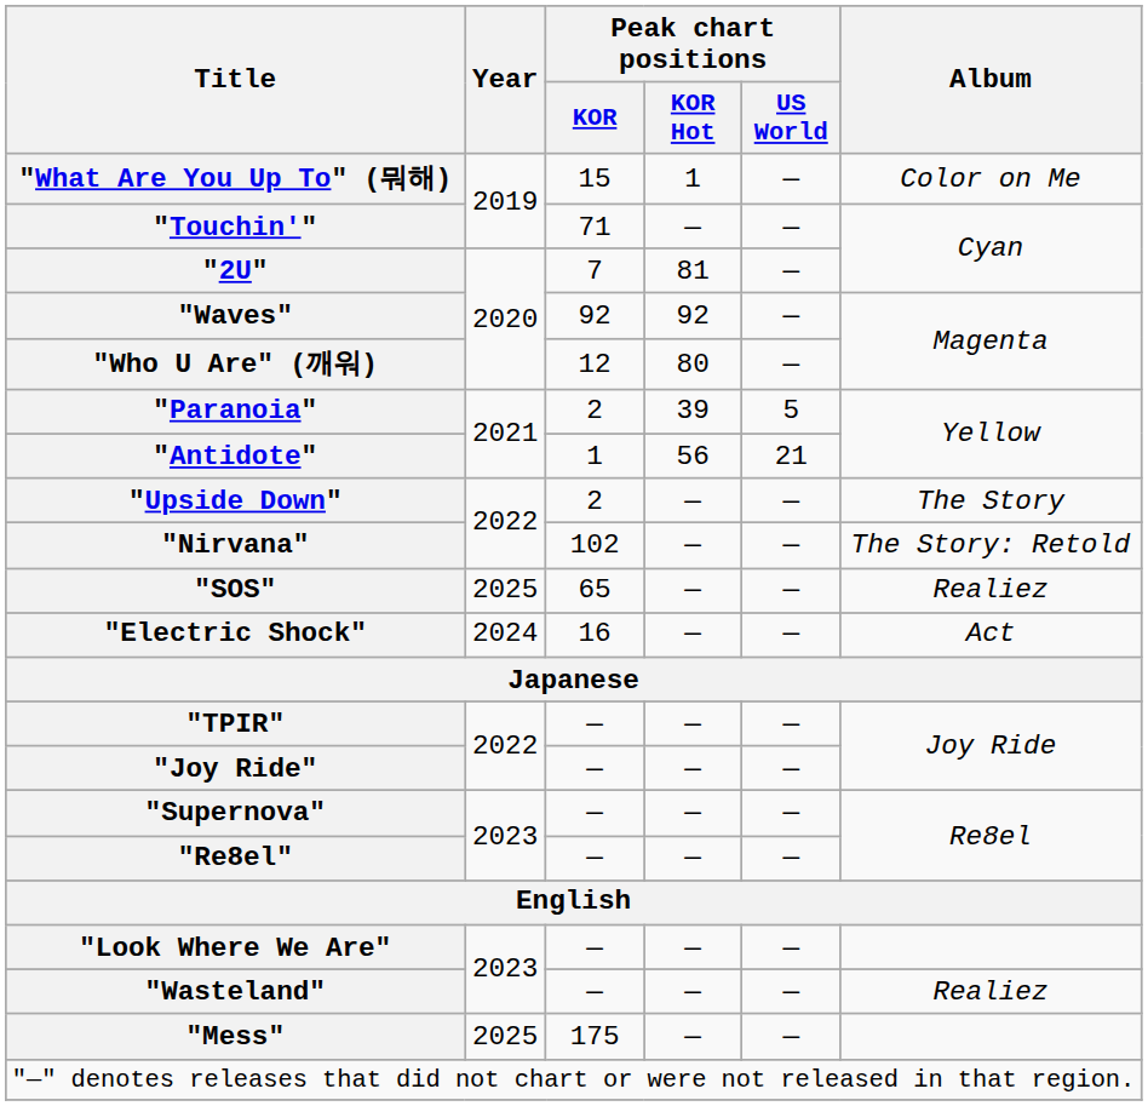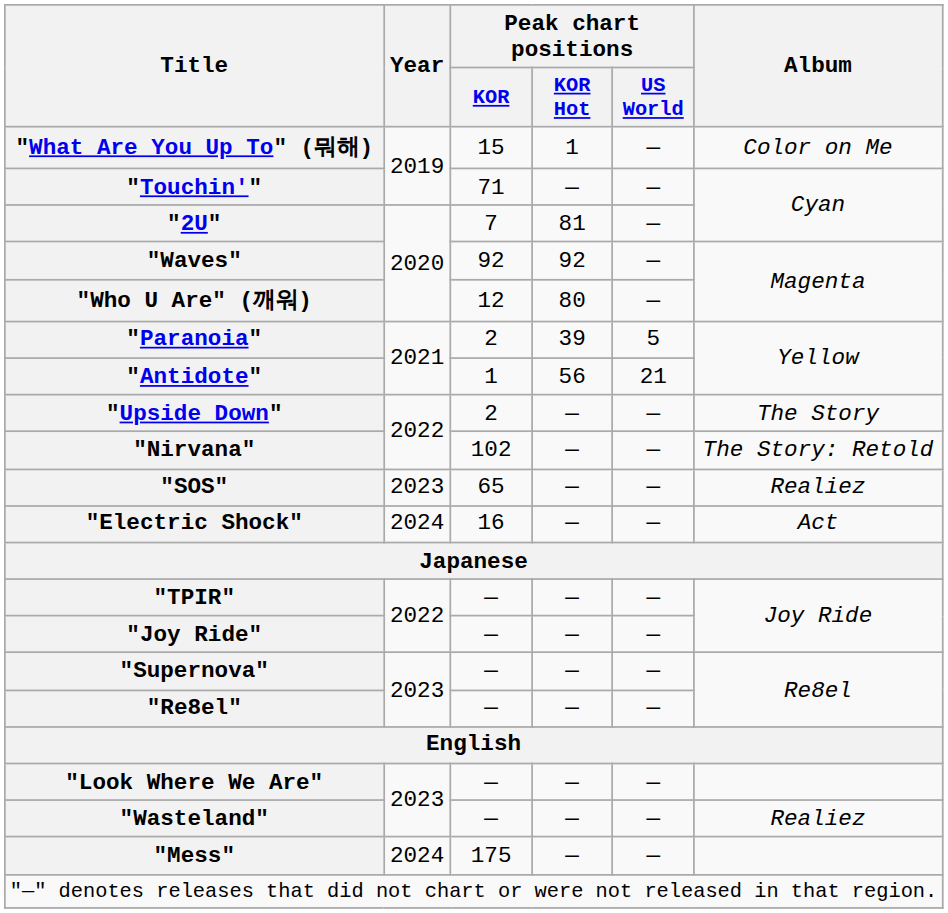"SOS" | Year: 2025 -> 2023
"Mess" | Year: 2025 -> 2024
